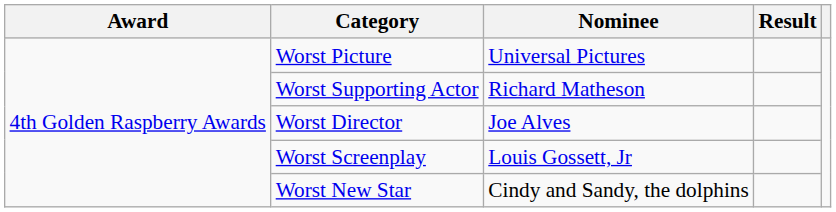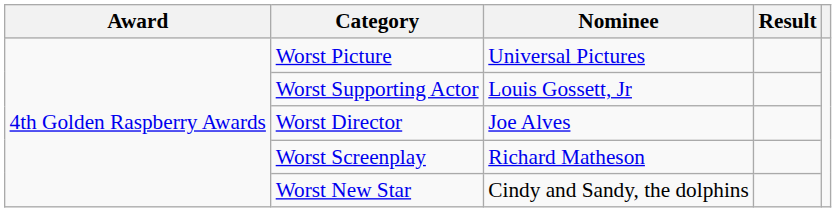Worst Supporting Actor | Nominee: Richard Matheson -> Louis Gossett, Jr
Worst Screenplay | Nominee: Louis Gossett, Jr -> Richard Matheson
